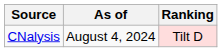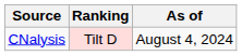columns swapped: Ranking <-> As of
